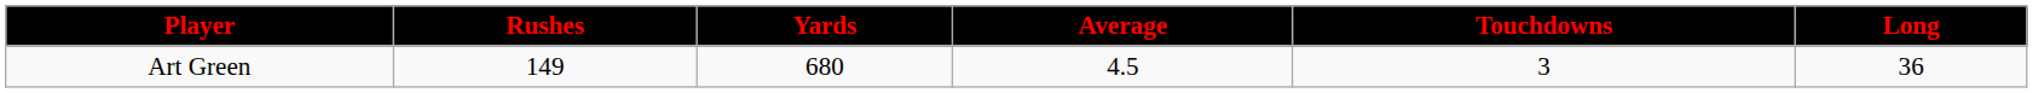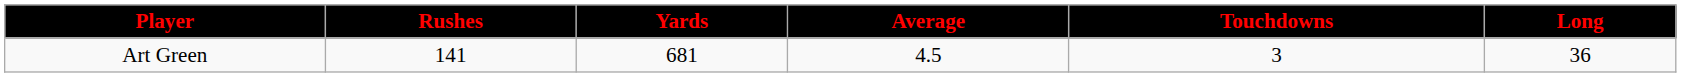Art Green | Rushes: 149 -> 141
Art Green | Yards: 680 -> 681
